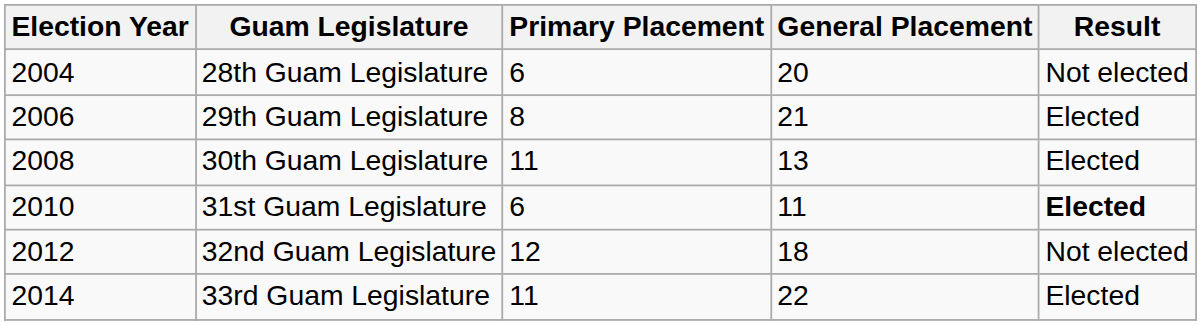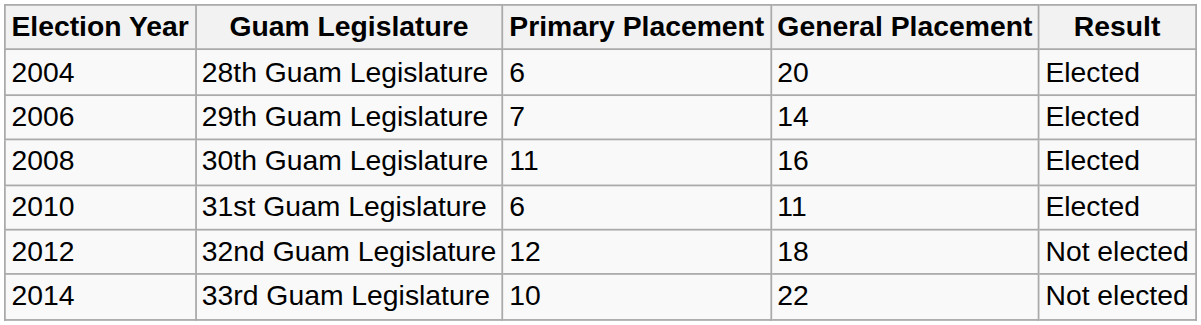28th Guam Legislature | Result: Not elected -> Elected
29th Guam Legislature | Primary Placement: 8 -> 7
29th Guam Legislature | General Placement: 21 -> 14
30th Guam Legislature | General Placement: 13 -> 16
31st Guam Legislature | Result: bold -> normal
33rd Guam Legislature | Primary Placement: 11 -> 10
33rd Guam Legislature | Result: Elected -> Not elected
